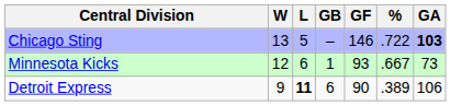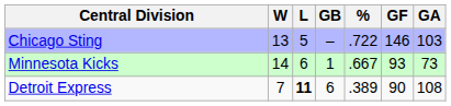columns swapped: % <-> GF
Chicago Sting | GA: bold -> normal
Minnesota Kicks | W: 12 -> 14
Detroit Express | W: 9 -> 7
Detroit Express | GA: 106 -> 108
